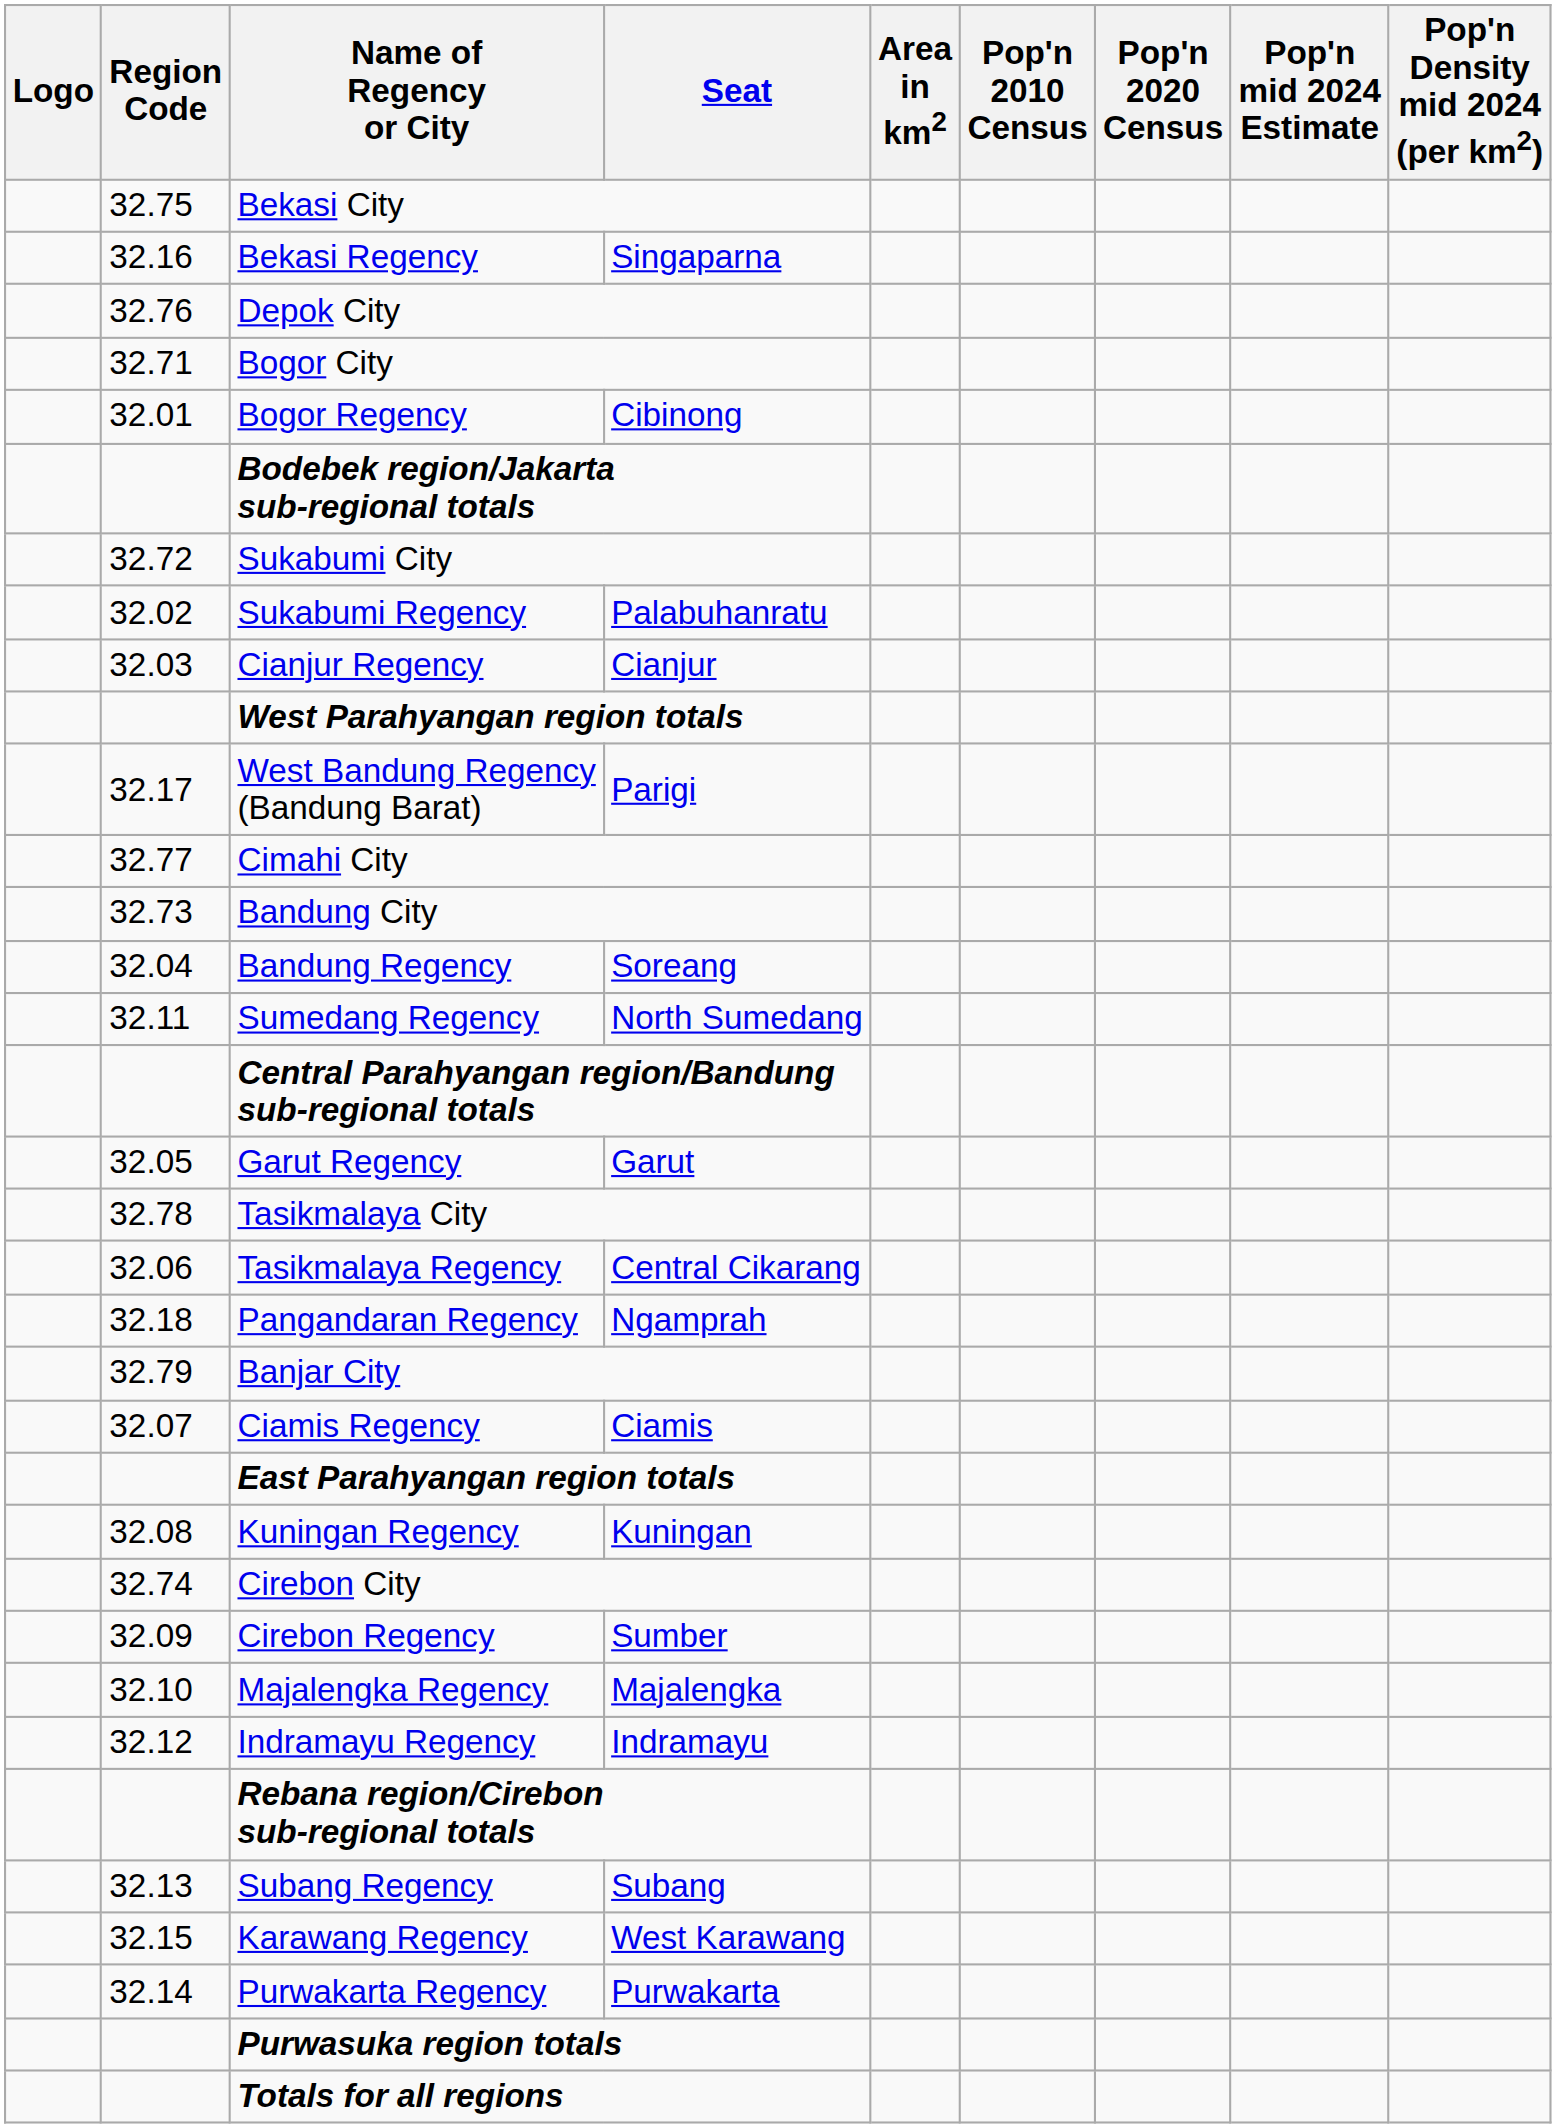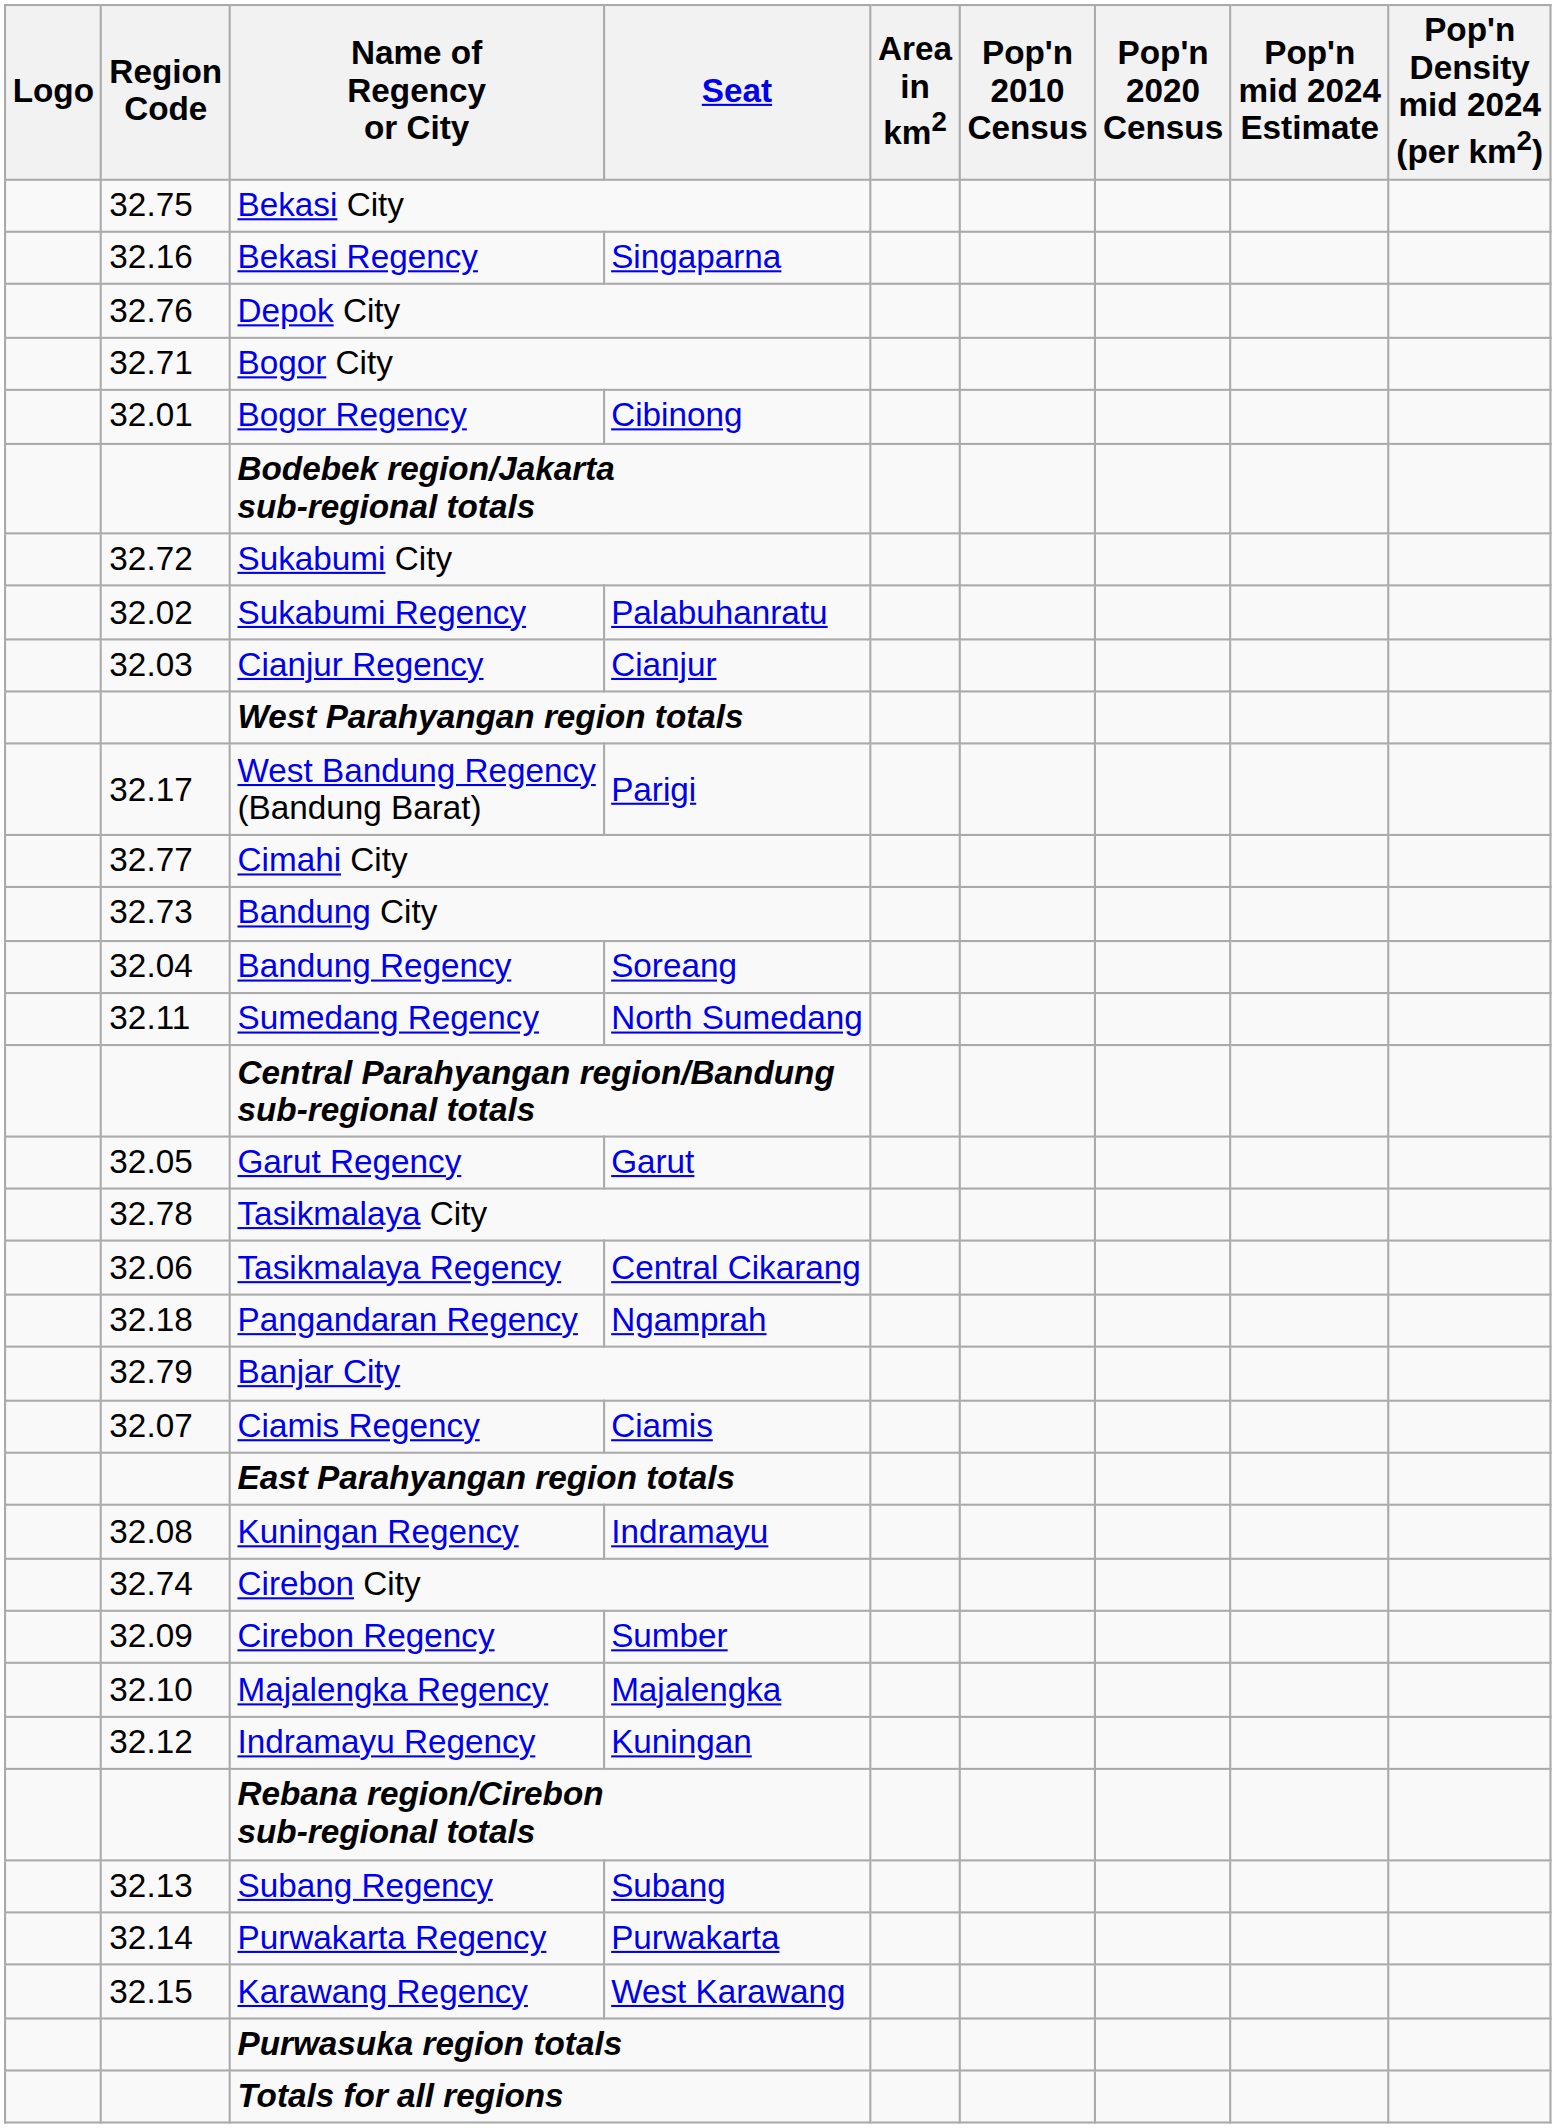Kuningan Regency | Seat: Kuningan -> Indramayu
Indramayu Regency | Seat: Indramayu -> Kuningan
rows swapped: Purwakarta Regency <-> Karawang Regency
